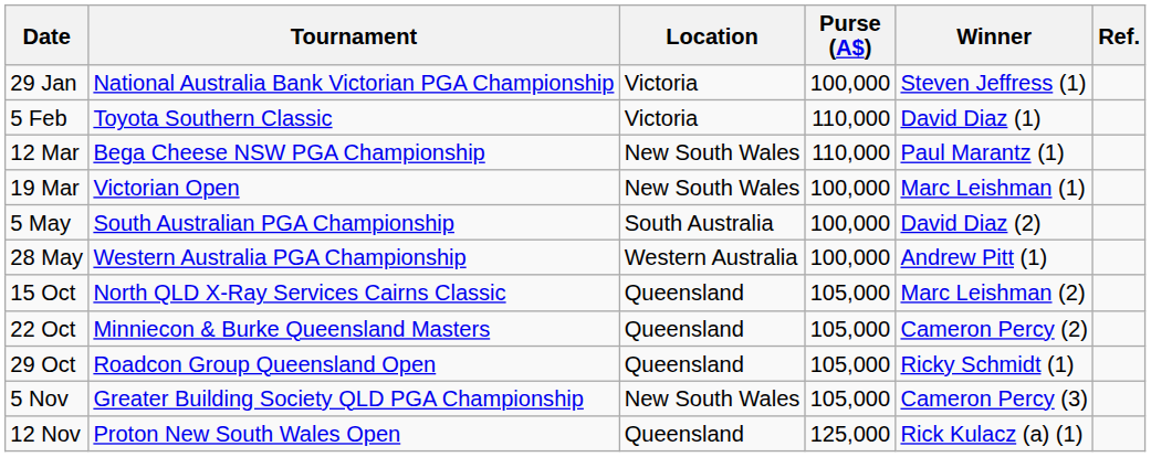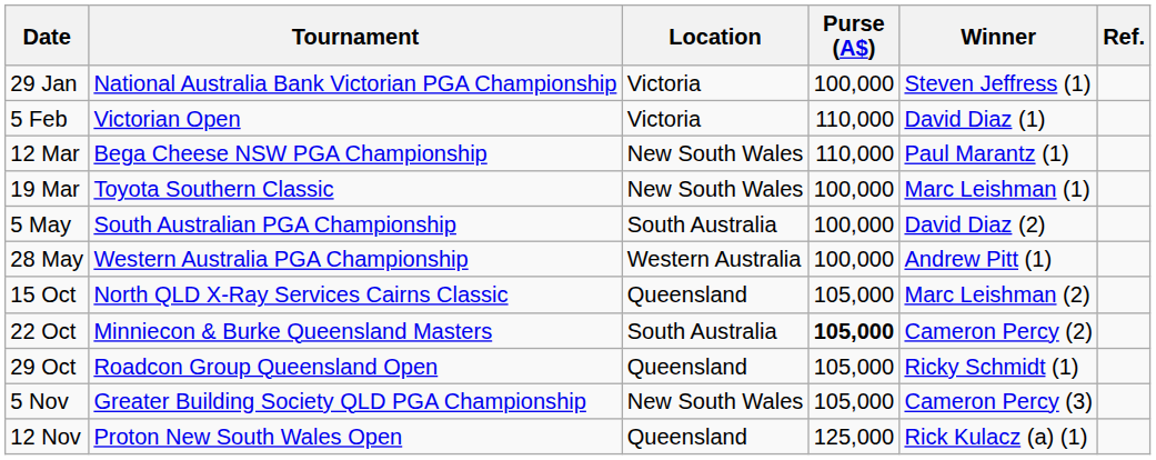5 Feb | Tournament: Toyota Southern Classic -> Victorian Open
19 Mar | Tournament: Victorian Open -> Toyota Southern Classic
22 Oct | Location: Queensland -> South Australia
22 Oct | Purse (A$): normal -> bold
